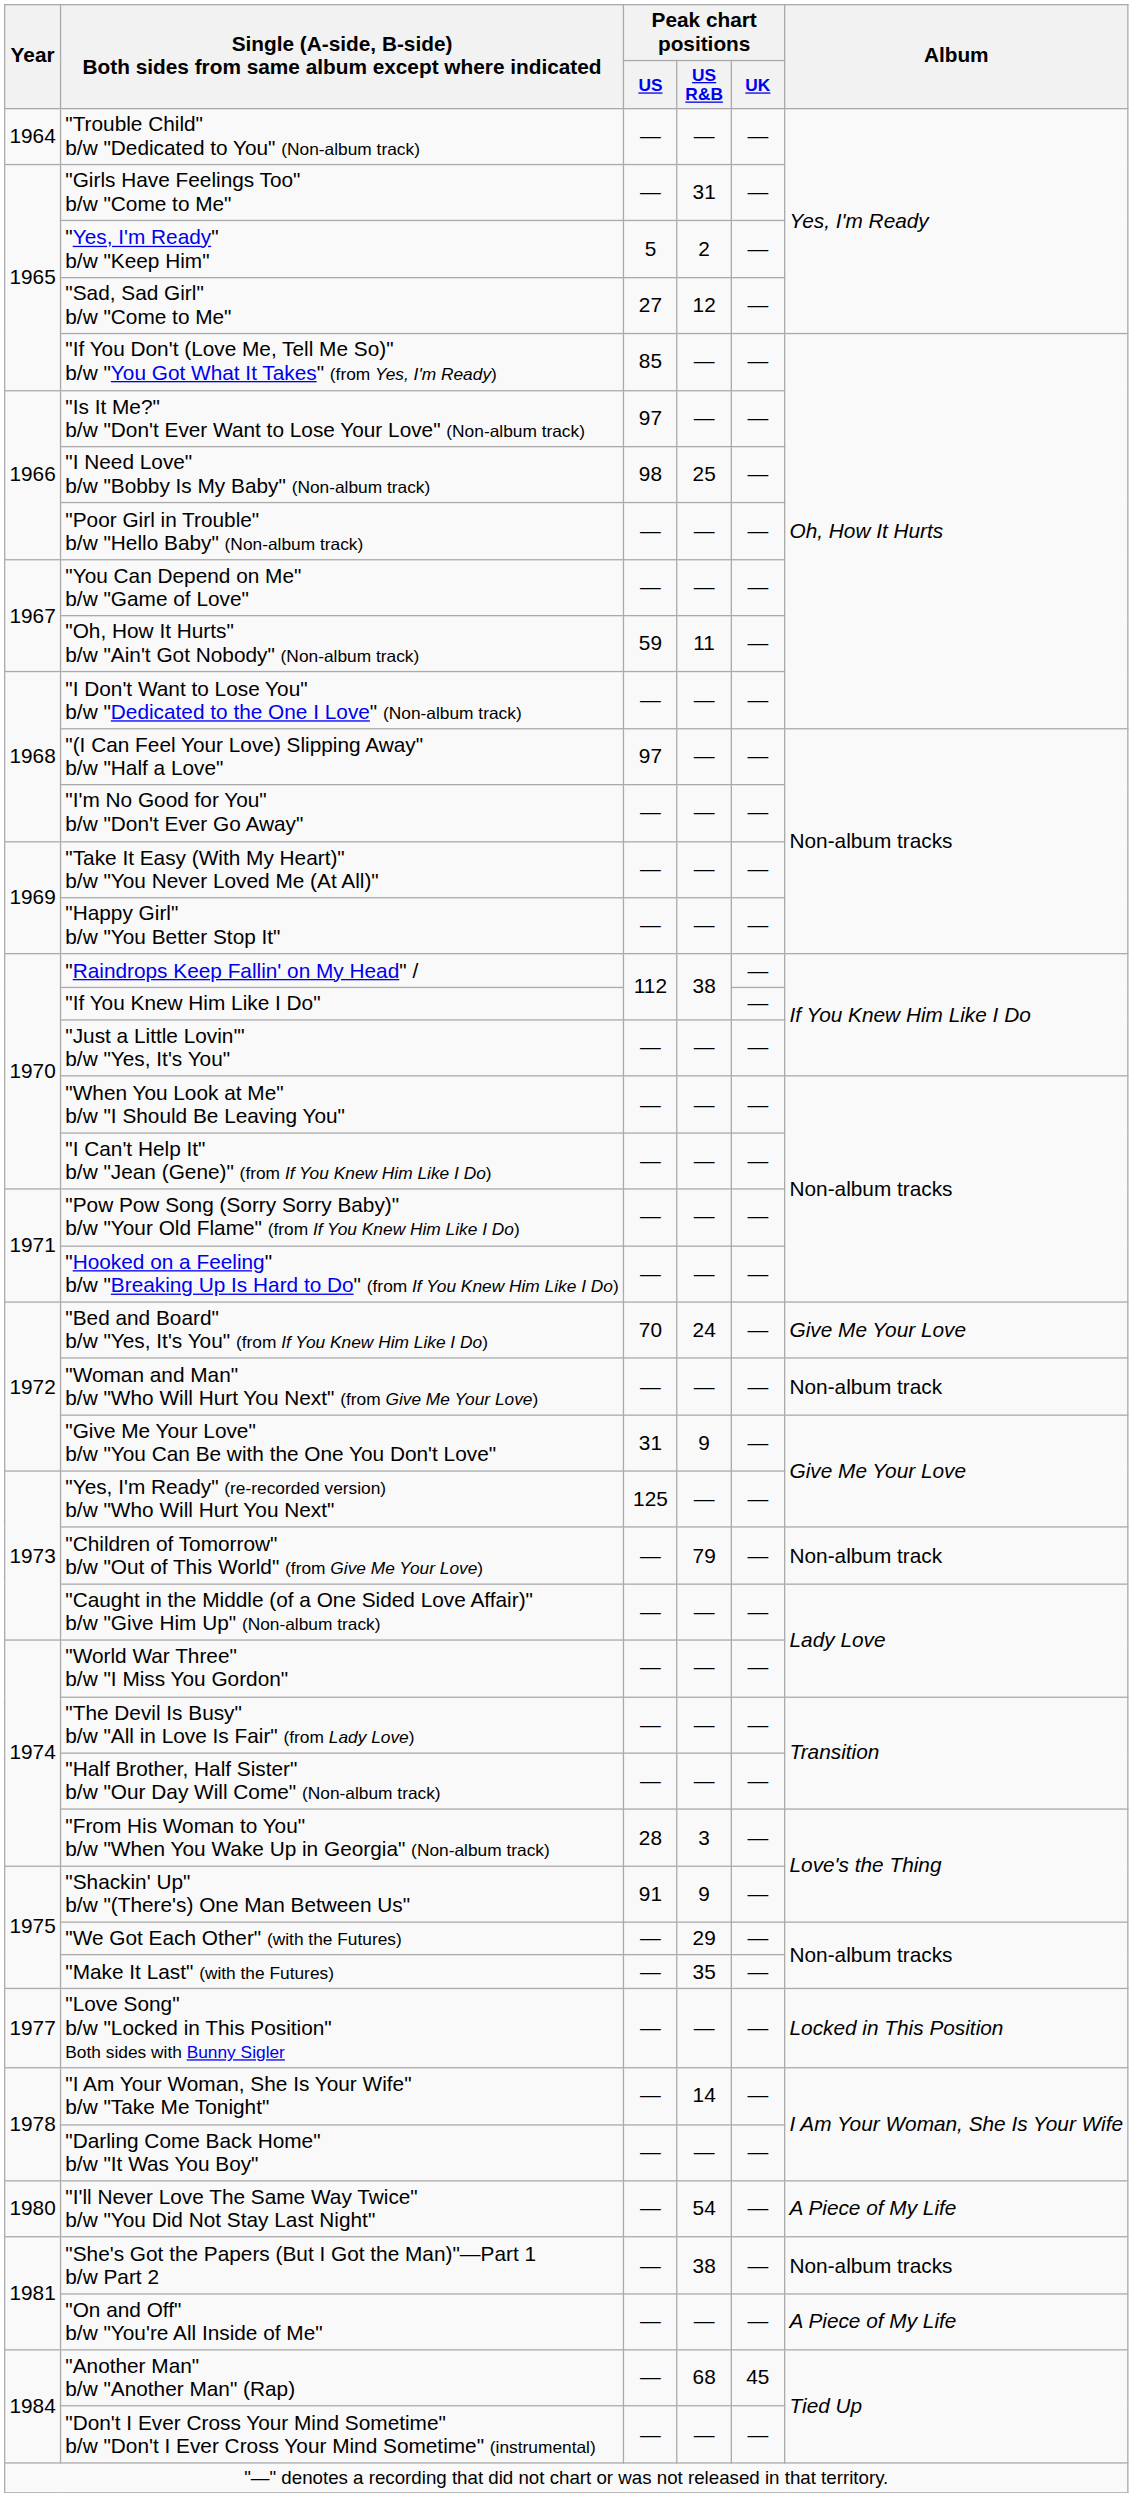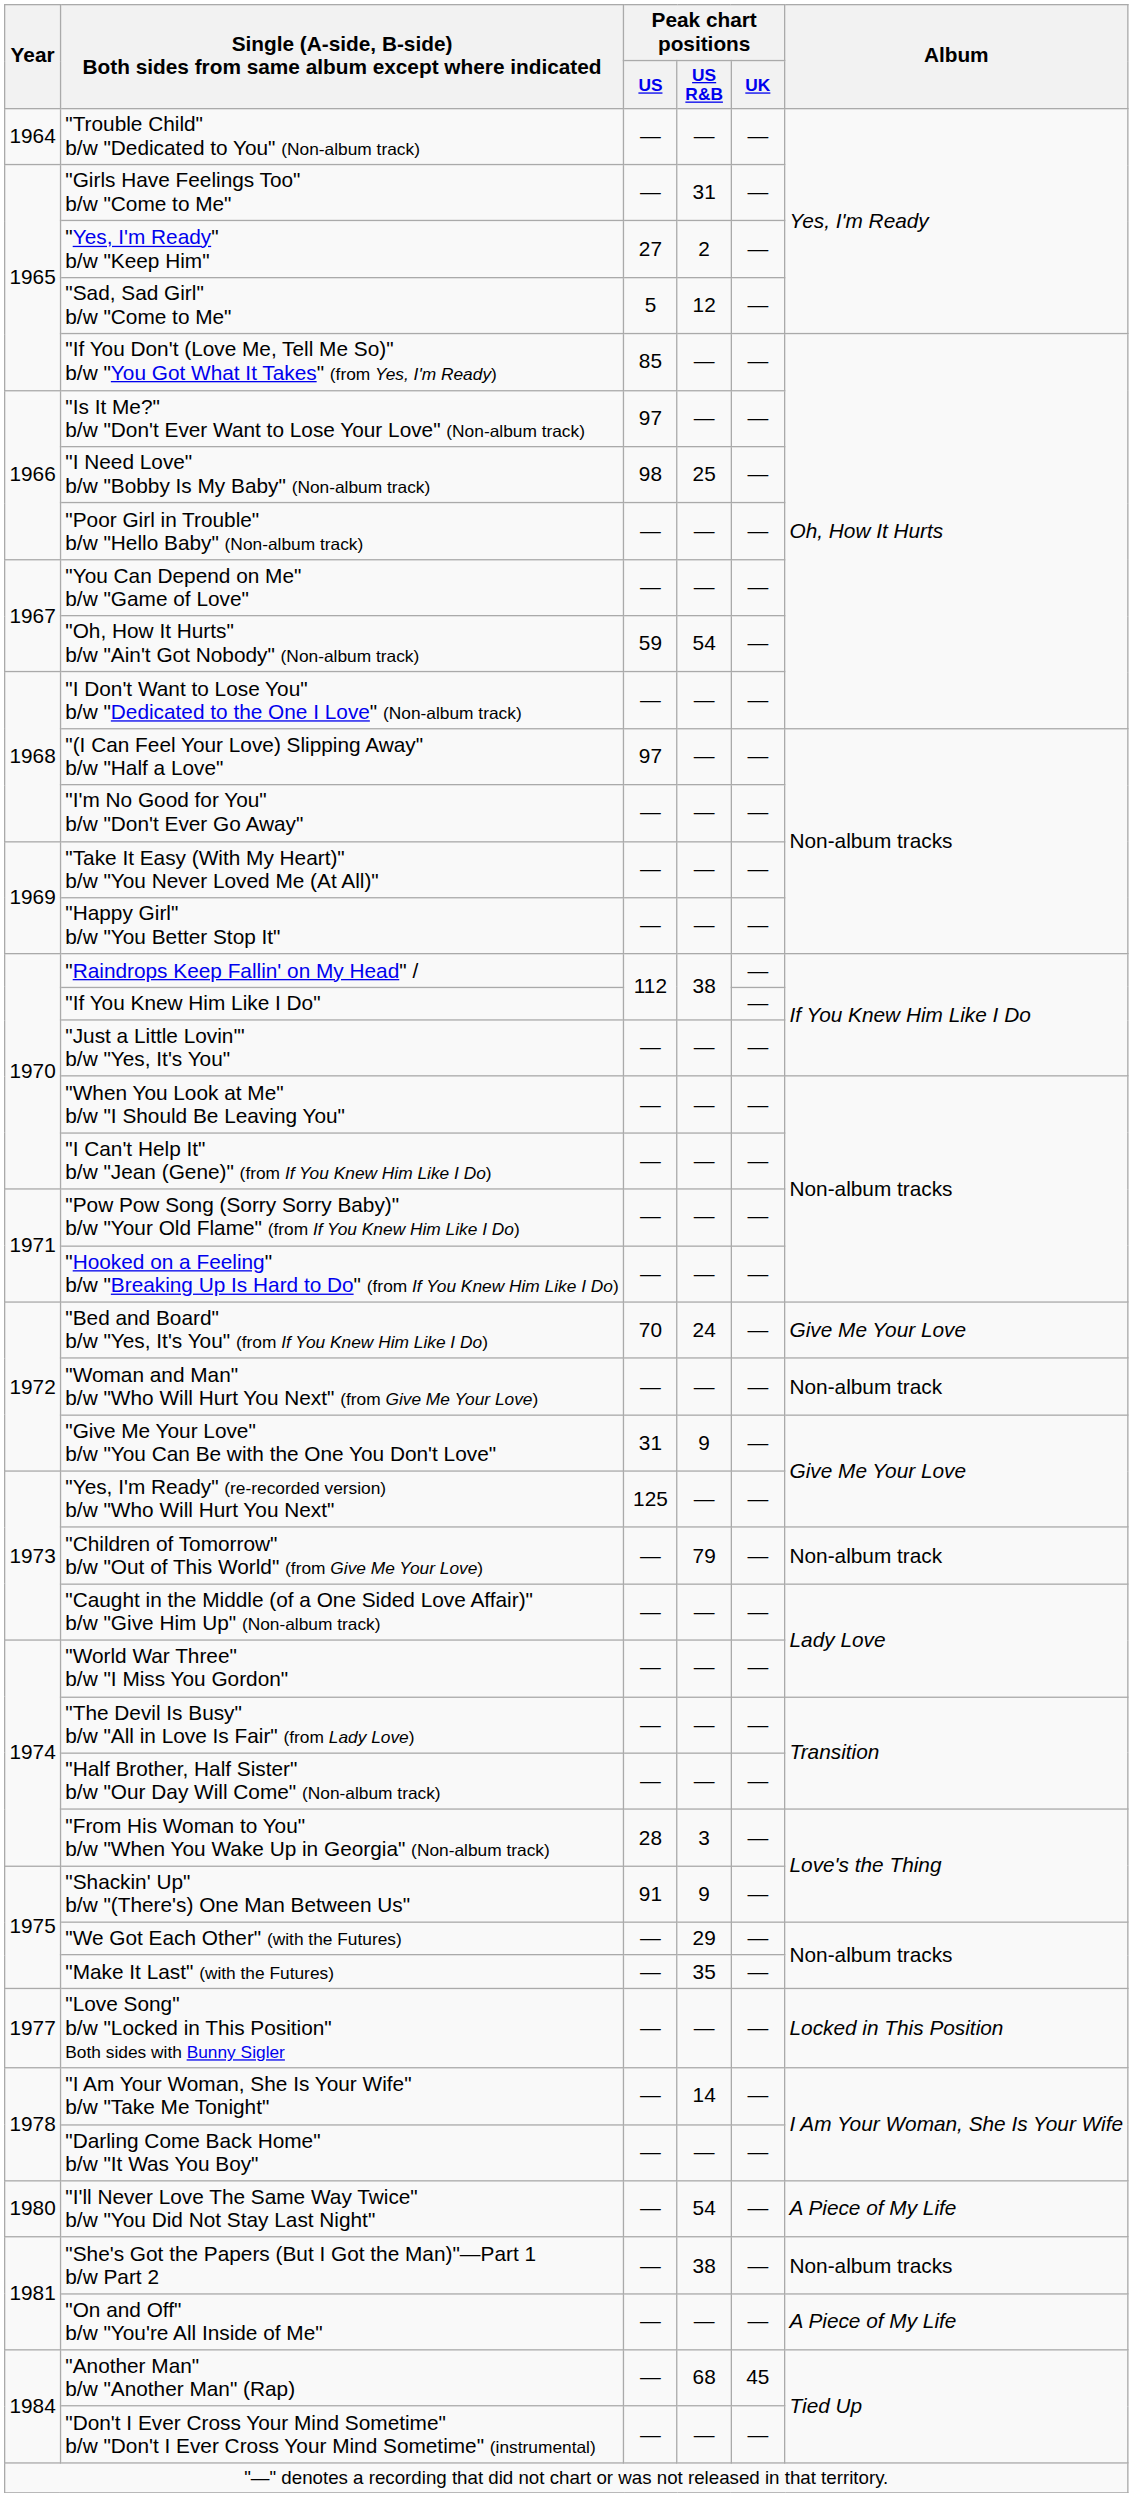"Yes, I'm Ready" b/w "Keep Him" | Peak chart positions / US: 5 -> 27
"Sad, Sad Girl" b/w "Come to Me" | Peak chart positions / US: 27 -> 5
"Oh, How It Hurts" b/w "Ain't Got Nobody" (Non-album track) | Peak chart positions / US R&B: 11 -> 54
